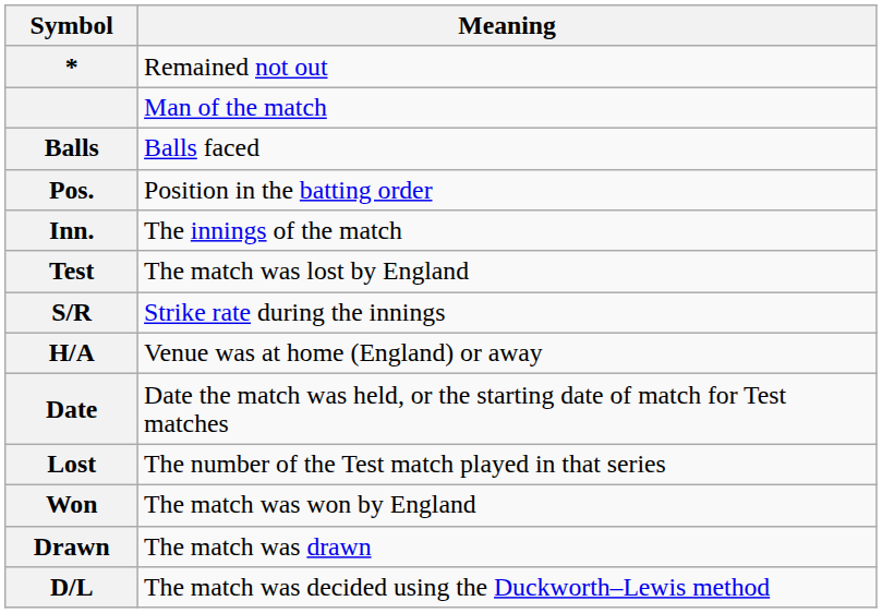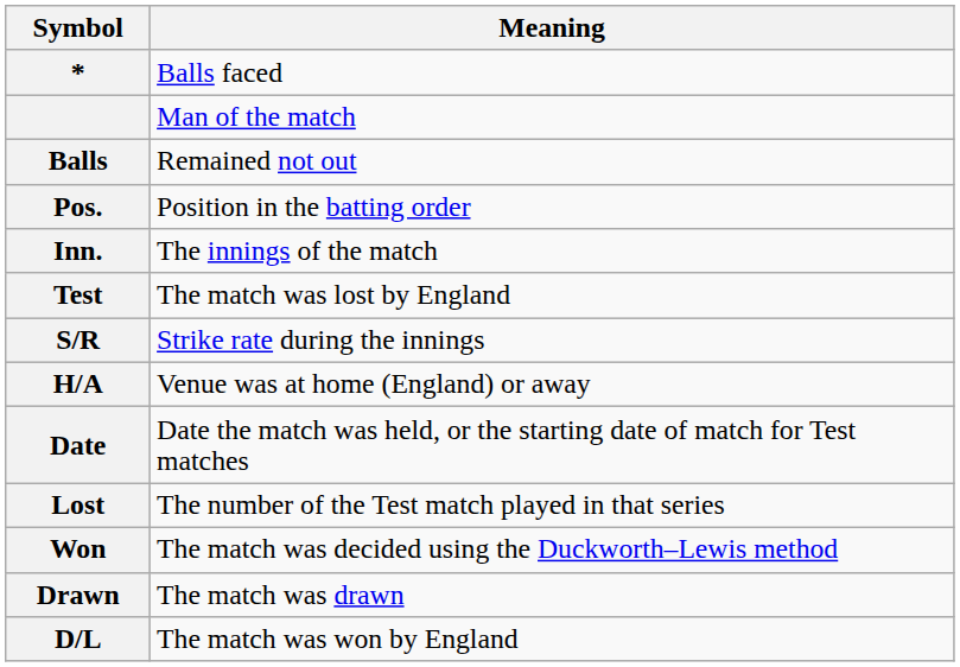* | Meaning: Remained not out -> Balls faced
Balls | Meaning: Balls faced -> Remained not out
Won | Meaning: The match was won by England -> The match was decided using the Duckworth–Lewis method
D/L | Meaning: The match was decided using the Duckworth–Lewis method -> The match was won by England
